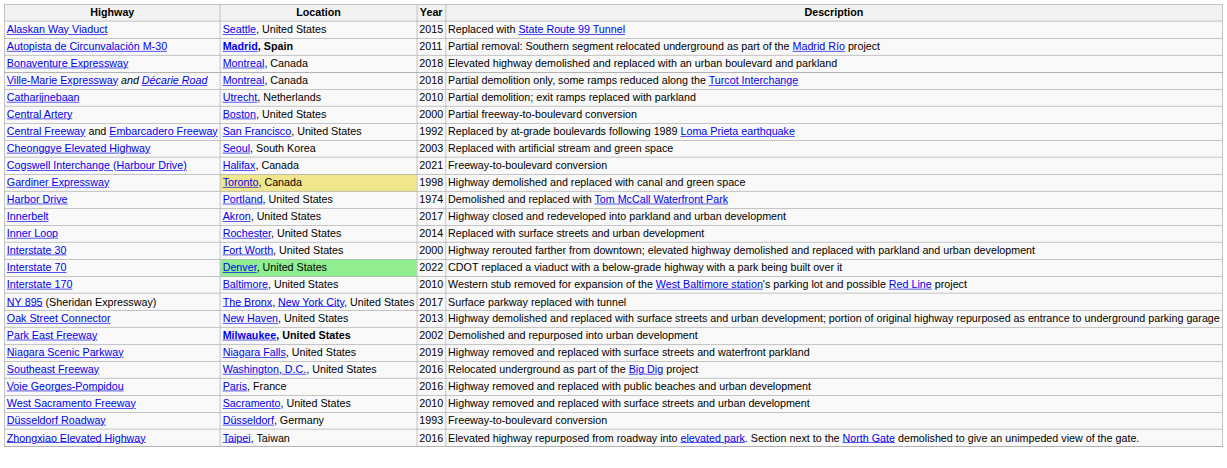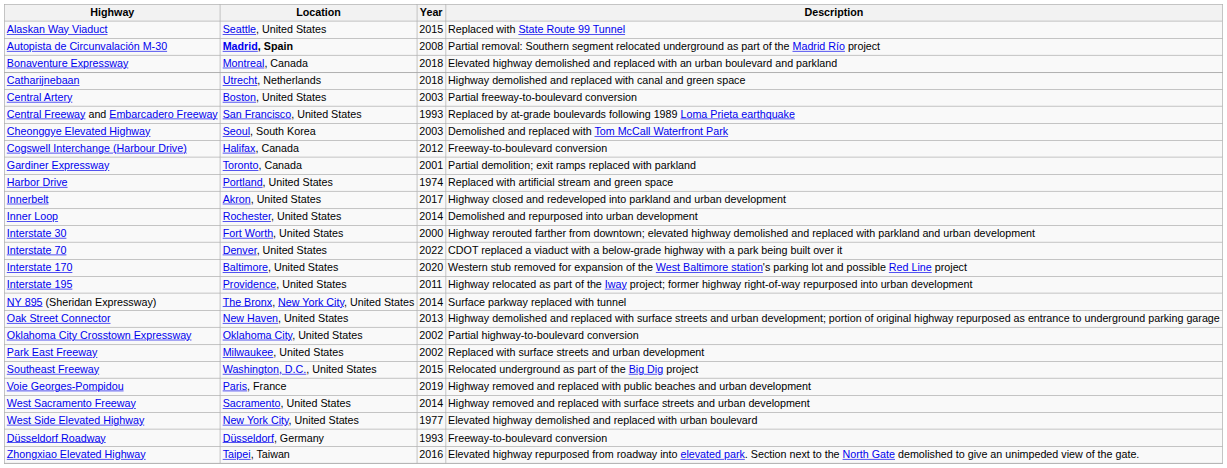Autopista de Circunvalación M-30 | Year: 2011 -> 2008
- row: Ville-Marie Expressway and Décarie Road | Montreal, Canada | 2018 | Partial demolition only, some ramps reduced along the Turcot Interchange
Catharijnebaan | Year: 2010 -> 2018
Catharijnebaan | Description: Partial demolition; exit ramps replaced with parkland -> Highway demolished and replaced with canal and green space
Central Artery | Year: 2000 -> 2003
Central Freeway and Embarcadero Freeway | Year: 1992 -> 1993
Cheonggye Elevated Highway | Description: Replaced with artificial stream and green space -> Demolished and replaced with Tom McCall Waterfront Park
Cogswell Interchange (Harbour Drive) | Year: 2021 -> 2012
Gardiner Expressway | Location: khaki background -> no background
Gardiner Expressway | Year: 1998 -> 2001
Gardiner Expressway | Description: Highway demolished and replaced with canal and green space -> Partial demolition; exit ramps replaced with parkland
Harbor Drive | Description: Demolished and replaced with Tom McCall Waterfront Park -> Replaced with artificial stream and green space
Inner Loop | Description: Replaced with surface streets and urban development -> Demolished and repurposed into urban development
Interstate 70 | Location: lightgreen background -> no background
Interstate 170 | Year: 2010 -> 2020
+ row: Interstate 195 | Providence, United States | 2011 | Highway relocated as part of the Iway project; former highway right-of-way repurposed into urban development
NY 895 (Sheridan Expressway) | Year: 2017 -> 2014
+ row: Oklahoma City Crosstown Expressway | Oklahoma City, United States | 2002 | Partial highway-to-boulevard conversion
Park East Freeway | Location: bold -> normal
Park East Freeway | Description: Demolished and repurposed into urban development -> Replaced with surface streets and urban development
- row: Niagara Scenic Parkway | Niagara Falls, United States | 2019 | Highway removed and replaced with surface streets and waterfront parkland
Southeast Freeway | Year: 2016 -> 2015
Voie Georges-Pompidou | Year: 2016 -> 2019
West Sacramento Freeway | Year: 2010 -> 2014
+ row: West Side Elevated Highway | New York City, United States | 1977 | Elevated highway demolished and replaced with urban boulevard
